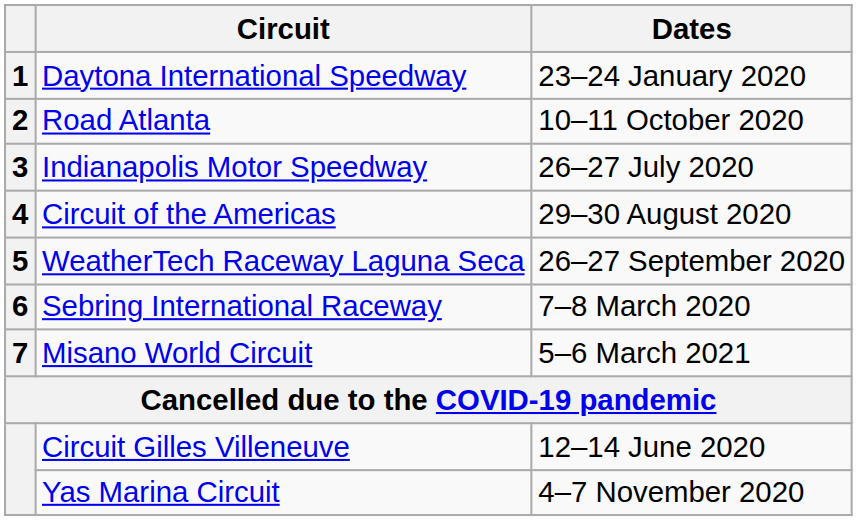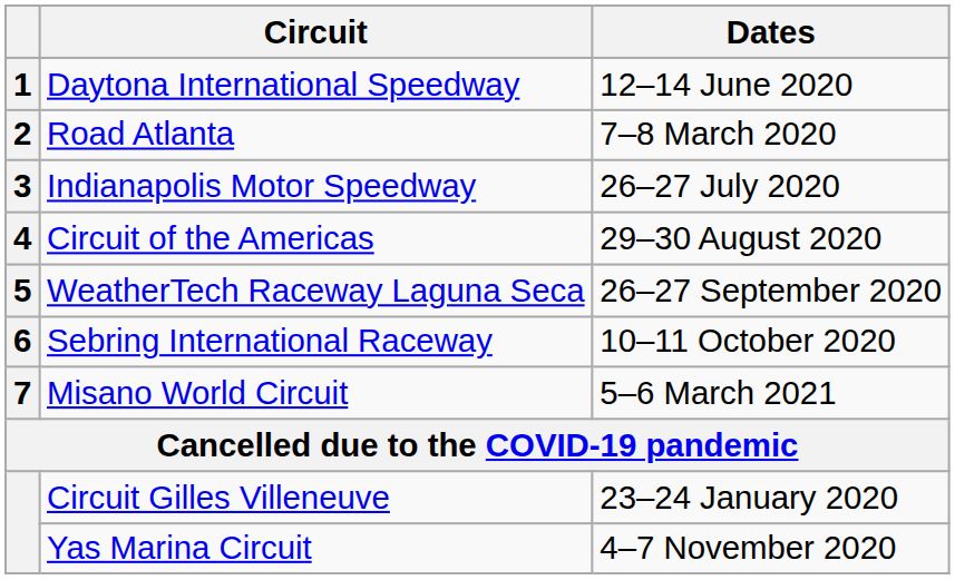Daytona International Speedway | Dates: 23–24 January 2020 -> 12–14 June 2020
Road Atlanta | Dates: 10–11 October 2020 -> 7–8 March 2020
Sebring International Raceway | Dates: 7–8 March 2020 -> 10–11 October 2020
Circuit Gilles Villeneuve | Dates: 12–14 June 2020 -> 23–24 January 2020
